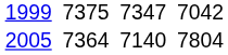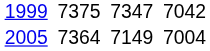2005 | column 5: 7140 -> 7149
2005 | column 7: 7804 -> 7004
